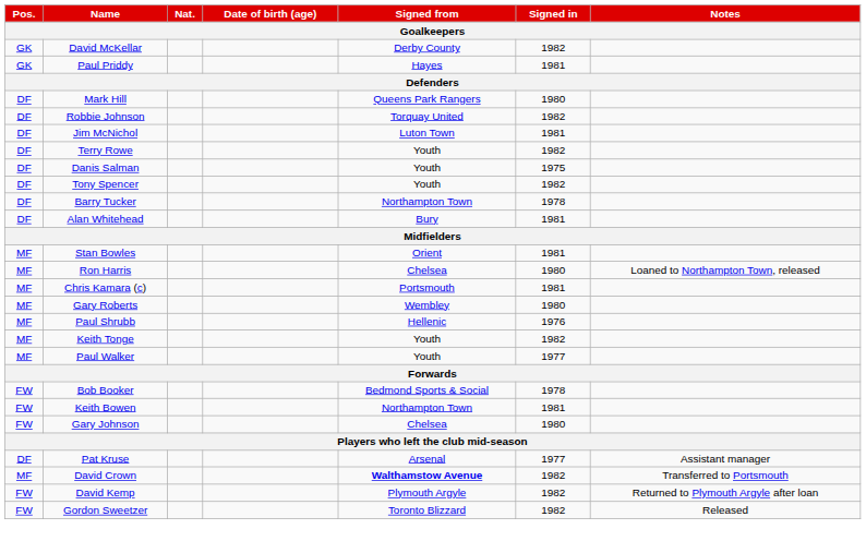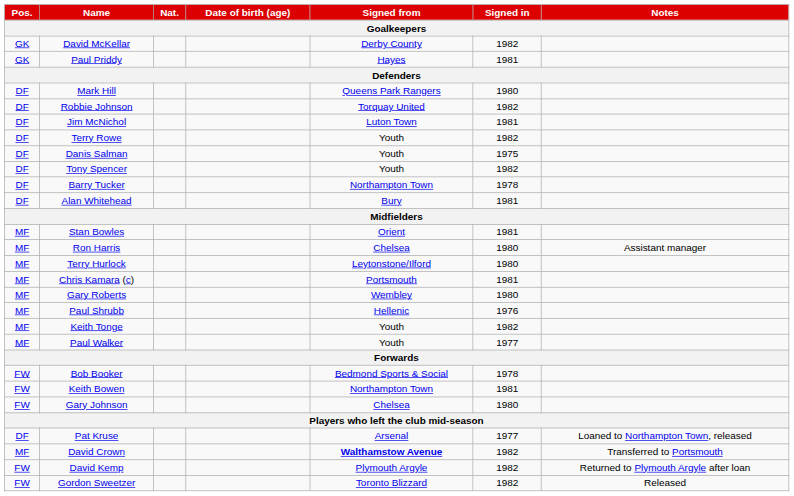Ron Harris | Notes: Loaned to Northampton Town, released -> Assistant manager
+ row: MF | Terry Hurlock | Leytonstone/Ilford | 1980
Pat Kruse | Notes: Assistant manager -> Loaned to Northampton Town, released
